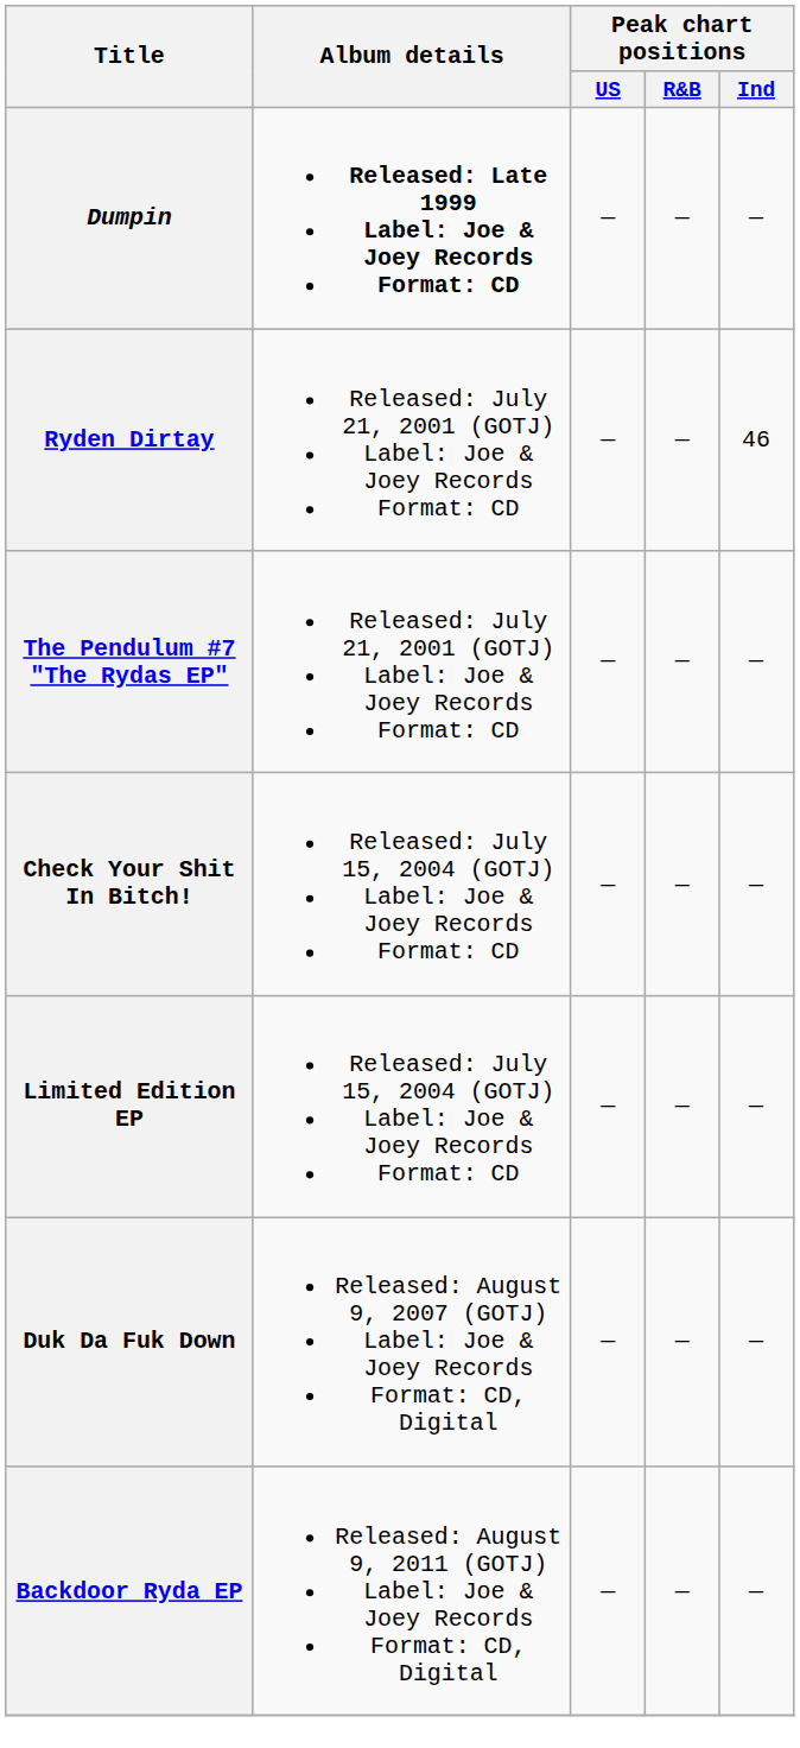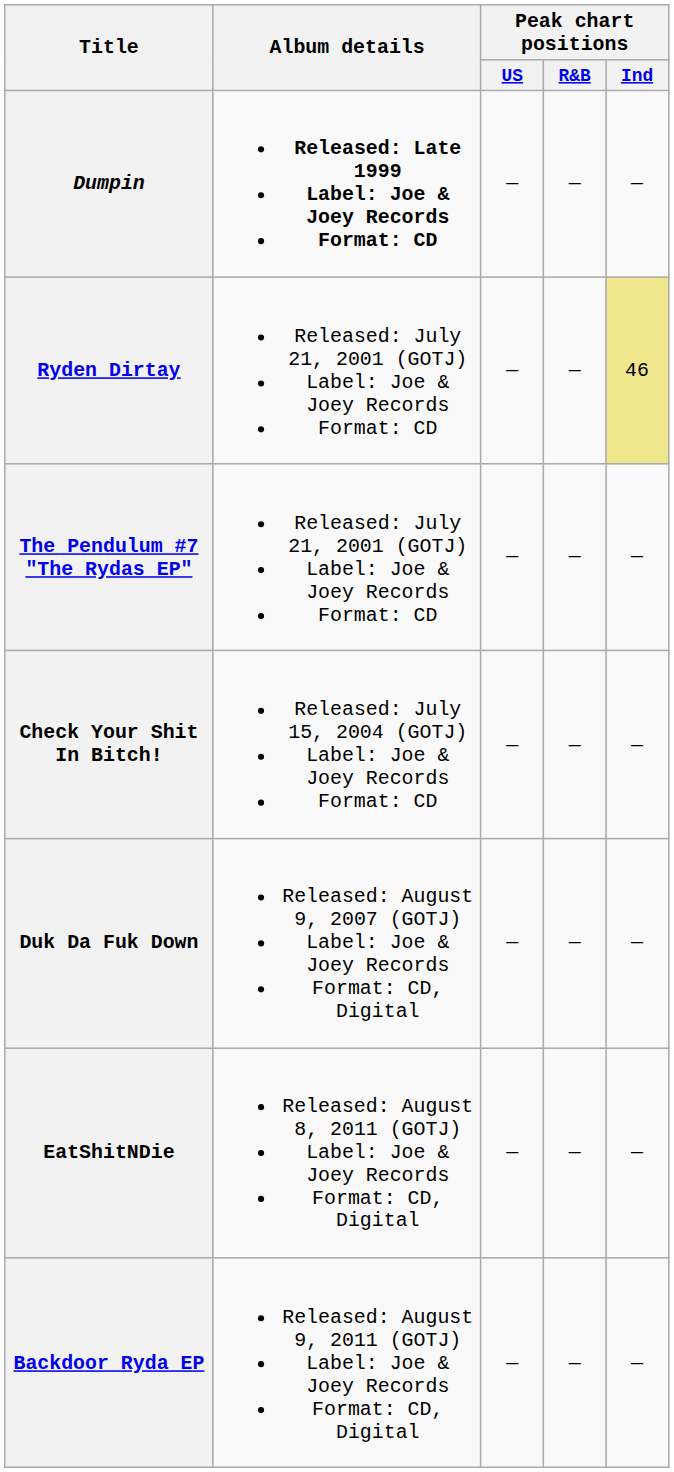Ryden Dirtay | Peak chart positions / Ind: no background -> khaki background
- row: Limited Edition EP | Released: July 15, 2004 (GOTJ) Label: Joe & Joey Records Format: CD | — | — | —
+ row: EatShitNDie | Released: August 8, 2011 (GOTJ) Label: Joe & Joey Records Format: CD, Digital | — | — | —
